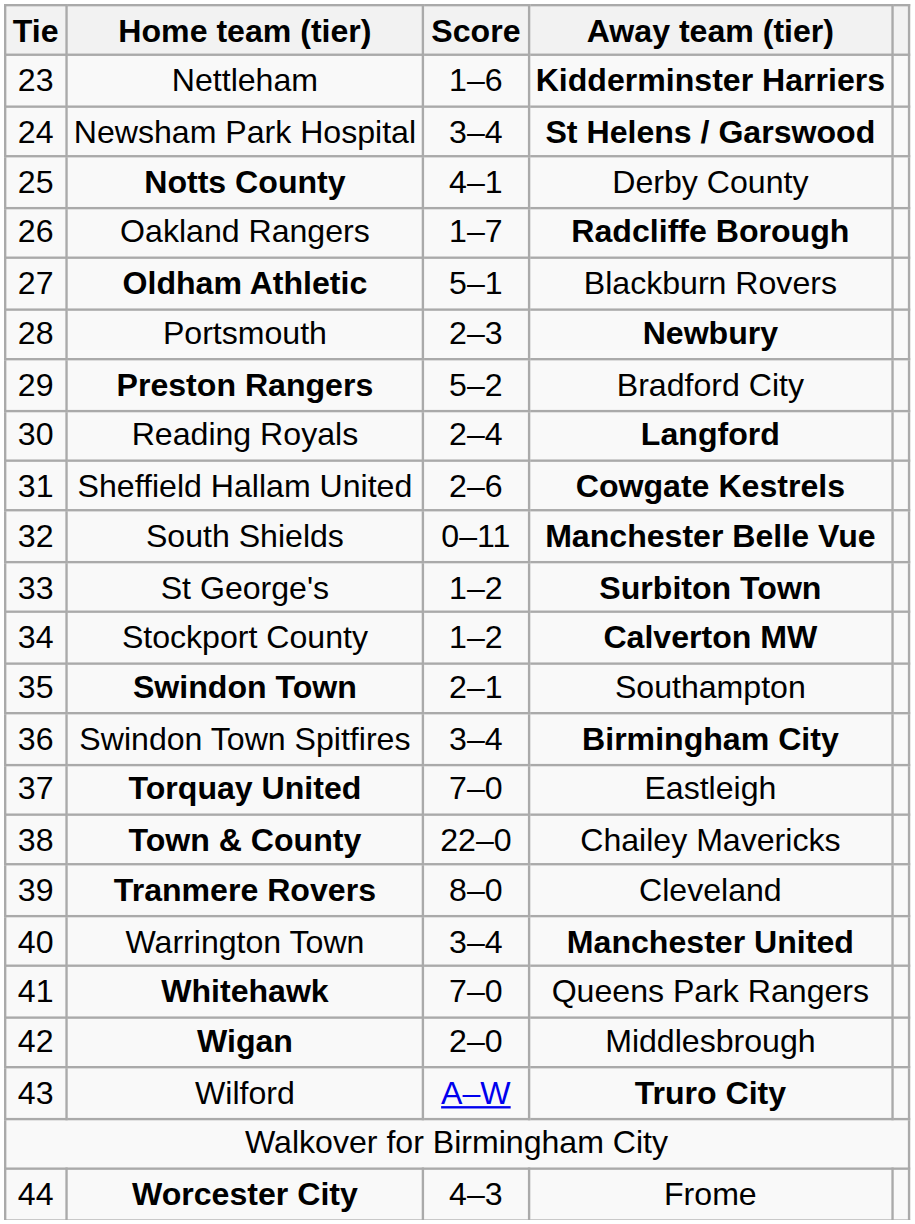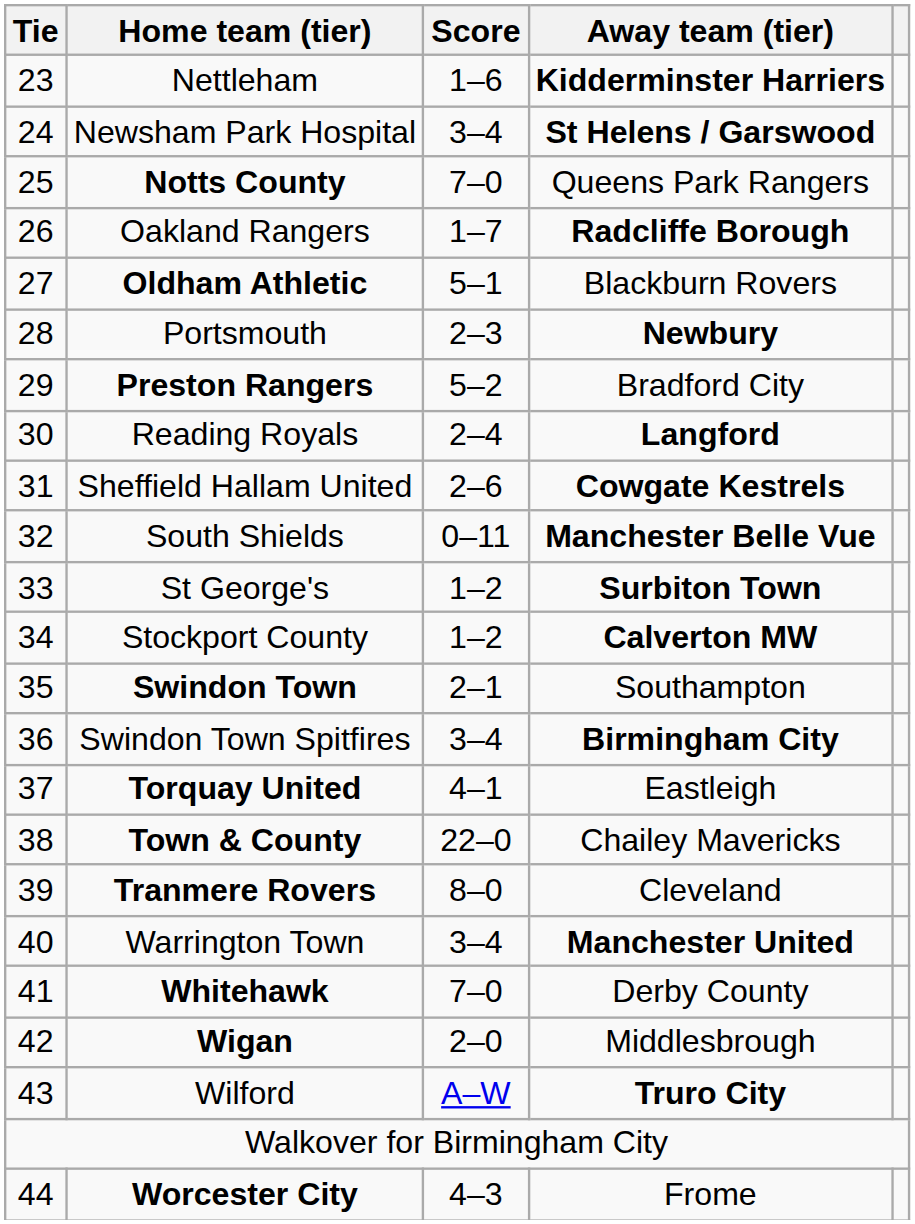Notts County | Score: 4–1 -> 7–0
Notts County | Away team (tier): Derby County -> Queens Park Rangers
Torquay United | Score: 7–0 -> 4–1
Whitehawk | Away team (tier): Queens Park Rangers -> Derby County
